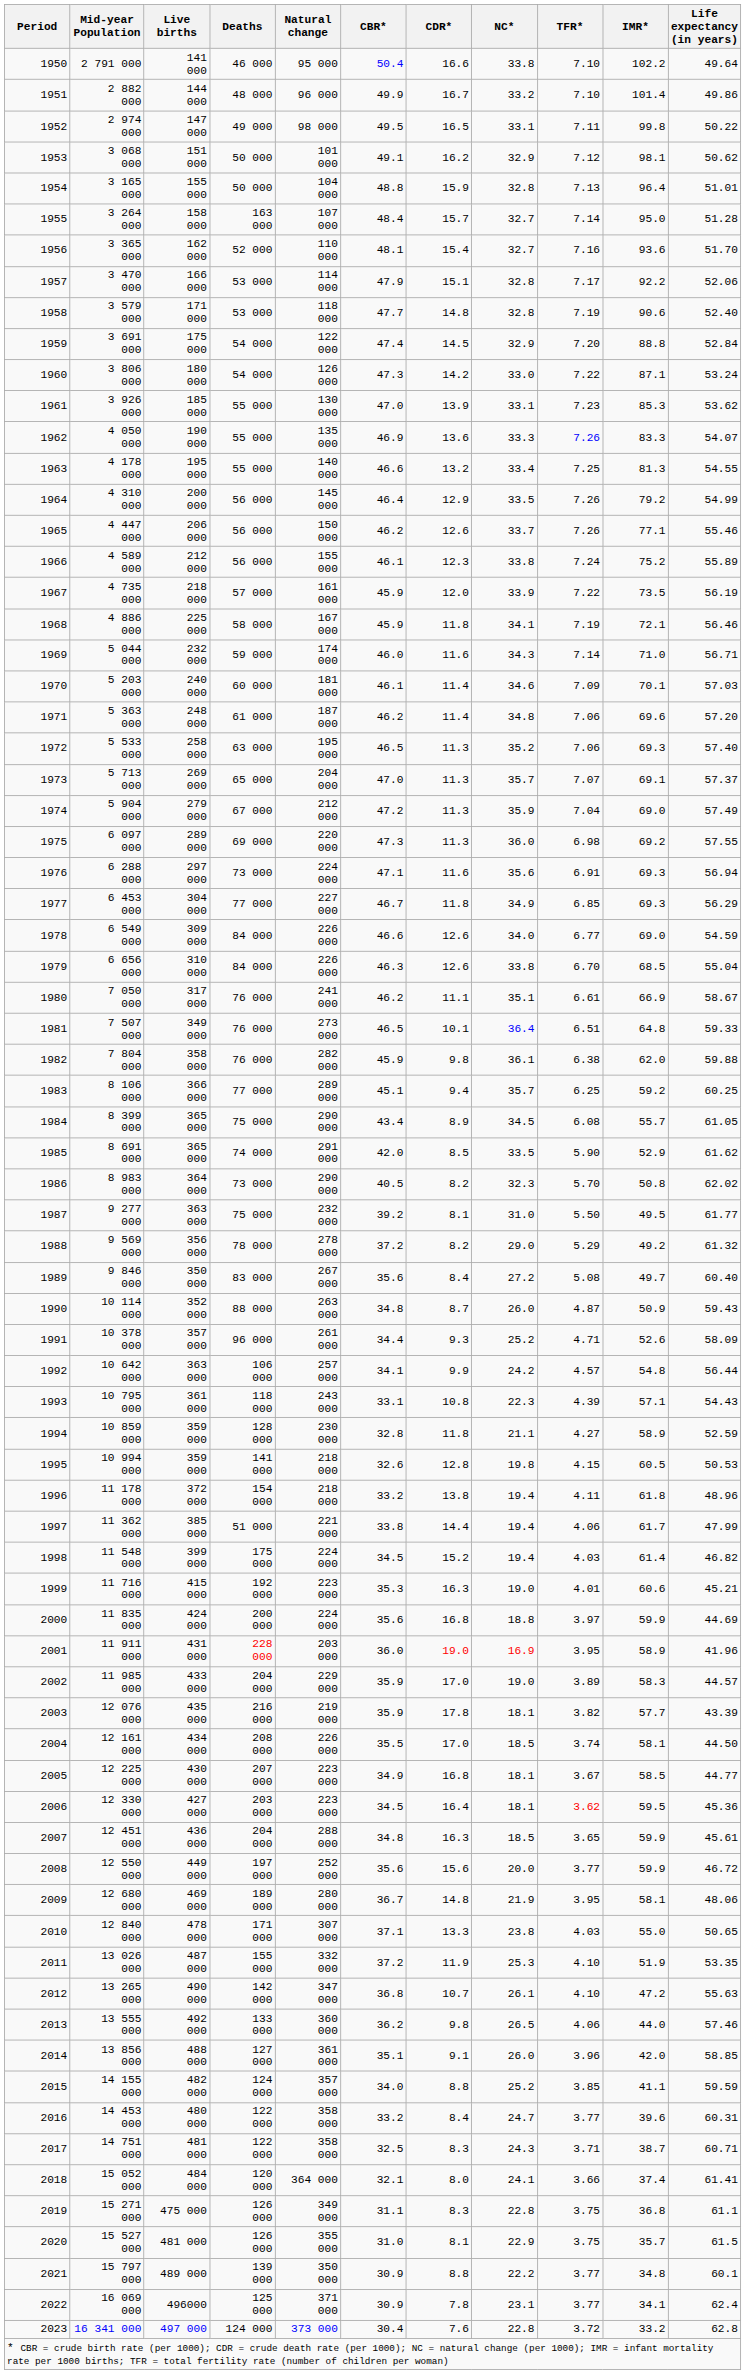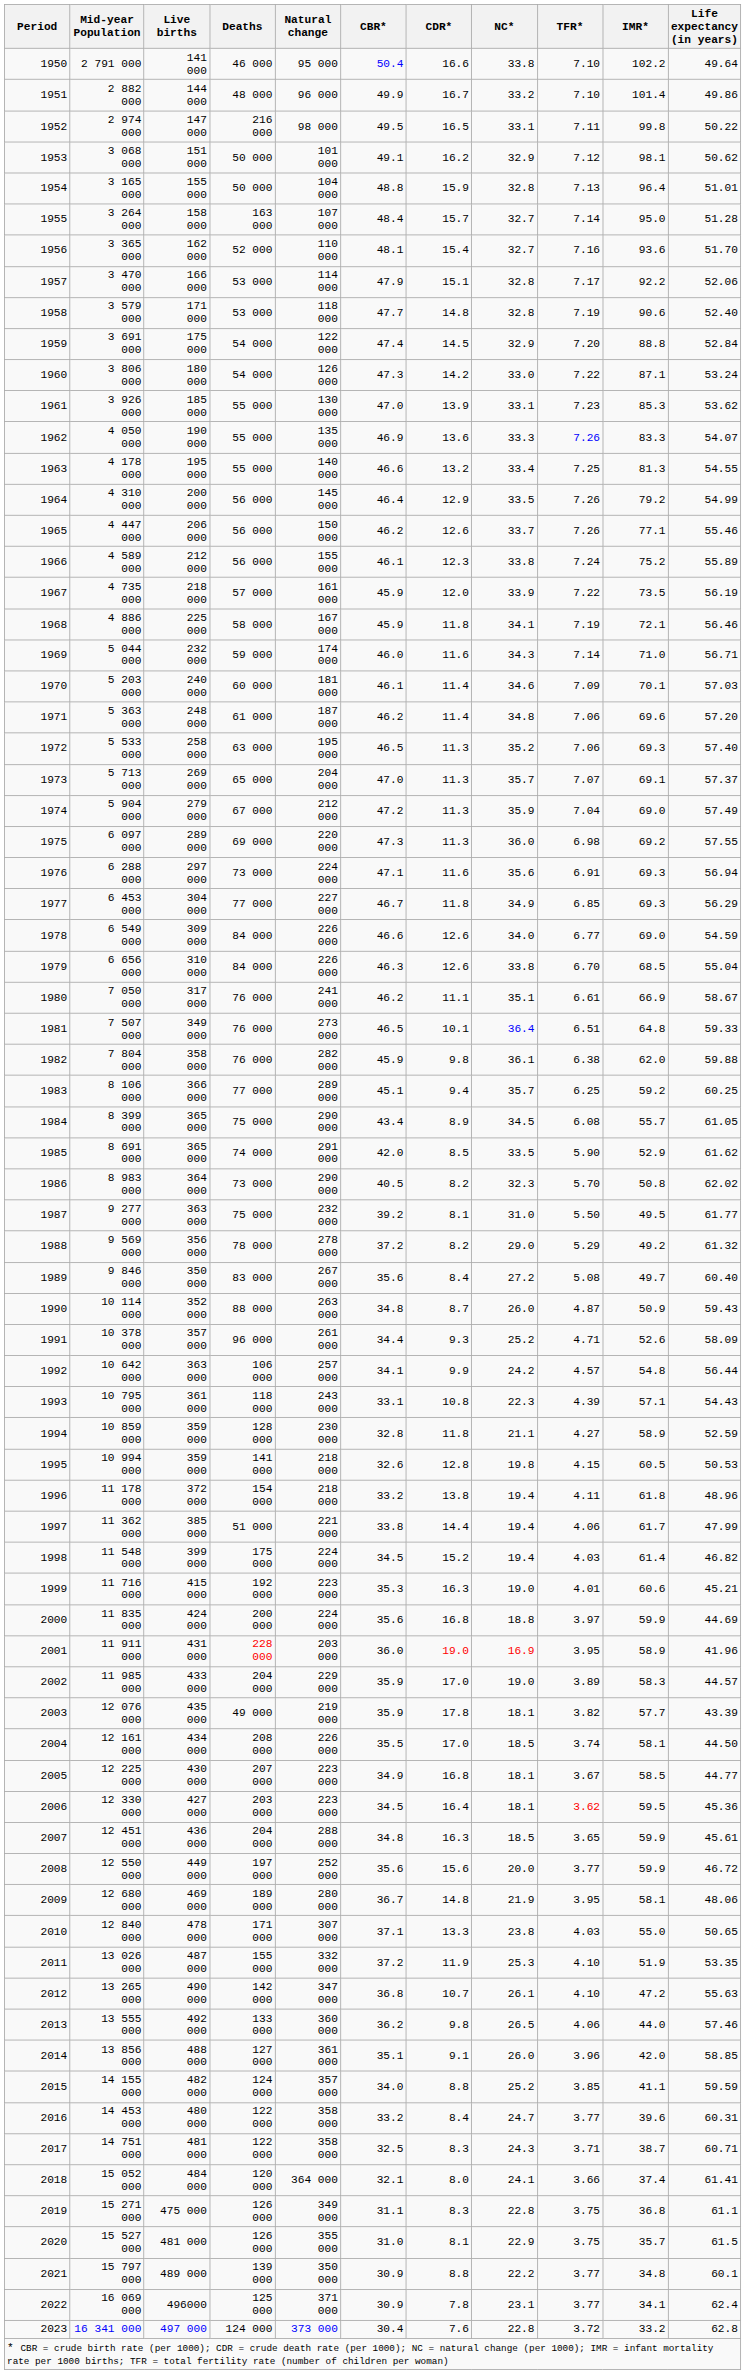1952 | Deaths: 49 000 -> 216 000
2003 | Deaths: 216 000 -> 49 000
